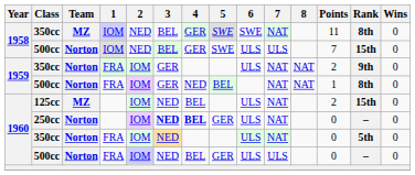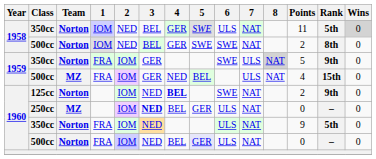1958 / 350cc | Team: MZ -> Norton
1958 / 350cc | 6: SWE -> ULS
1958 / 350cc | Rank: 8th -> 5th
1958 / 350cc | Wins: no background -> lightgrey background
1958 / 500cc | 6: ULS -> SWE
1958 / 500cc | 7: ULS -> NAT
1958 / 500cc | Points: 7 -> 2
1958 / 500cc | Rank: 15th -> 8th
1959 / 350cc | 6: ULS -> SWE
1959 / 350cc | 7: NAT -> ULS
1959 / 350cc | 8: no background -> lightgrey background
1959 / 350cc | Points: 2 -> 5
1959 / 500cc | Team: Norton -> MZ
1959 / 500cc | 7: NAT -> ULS
1959 / 500cc | Points: 1 -> 4
1959 / 500cc | Rank: 8th -> 15th
125cc | Team: MZ -> Norton
125cc | 4: normal -> bold
125cc | 6: ULS -> SWE
125cc | Rank: 15th -> 9th
250cc | Team: Norton -> MZ
250cc | 4: bold -> normal
1960 / 350cc | Points: 0 -> 9
1960 / 500cc | 5: no background -> lavender background
1960 / 500cc | 7: ULS -> NAT
